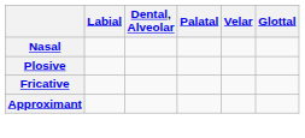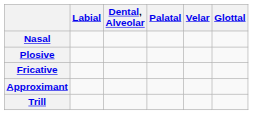+ row: Trill
